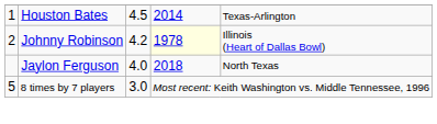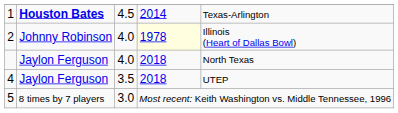1 | column 2: normal -> bold
2 | column 3: 4.2 -> 4.0
+ row: 4 | Jaylon Ferguson | 3.5 | 2018 | UTEP
